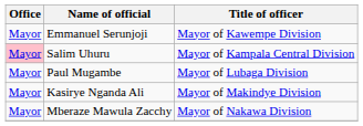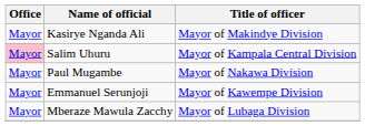rows swapped: Kasirye Nganda Ali <-> Emmanuel Serunjoji
Paul Mugambe | Title of officer: Mayor of Lubaga Division -> Mayor of Nakawa Division
Mberaze Mawula Zacchy | Title of officer: Mayor of Nakawa Division -> Mayor of Lubaga Division
